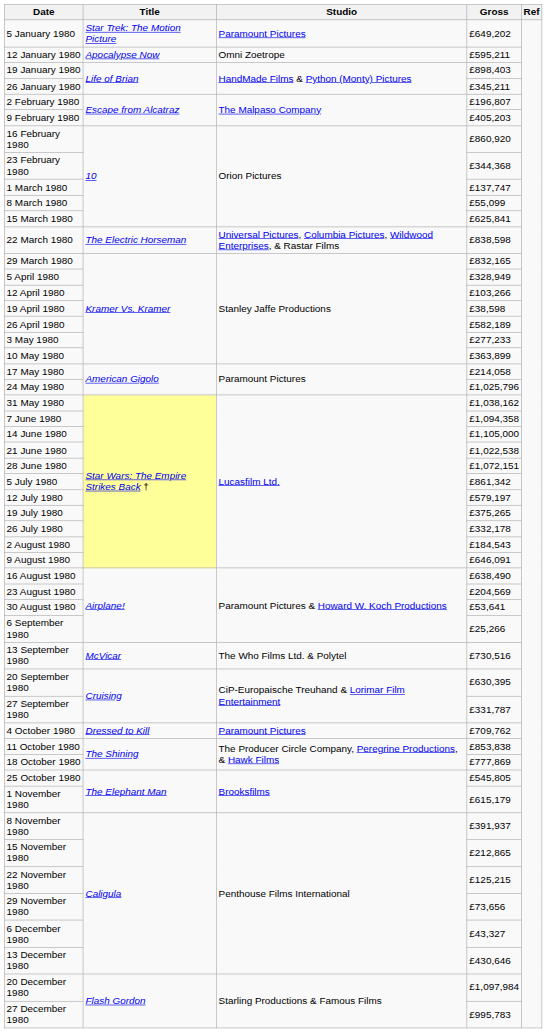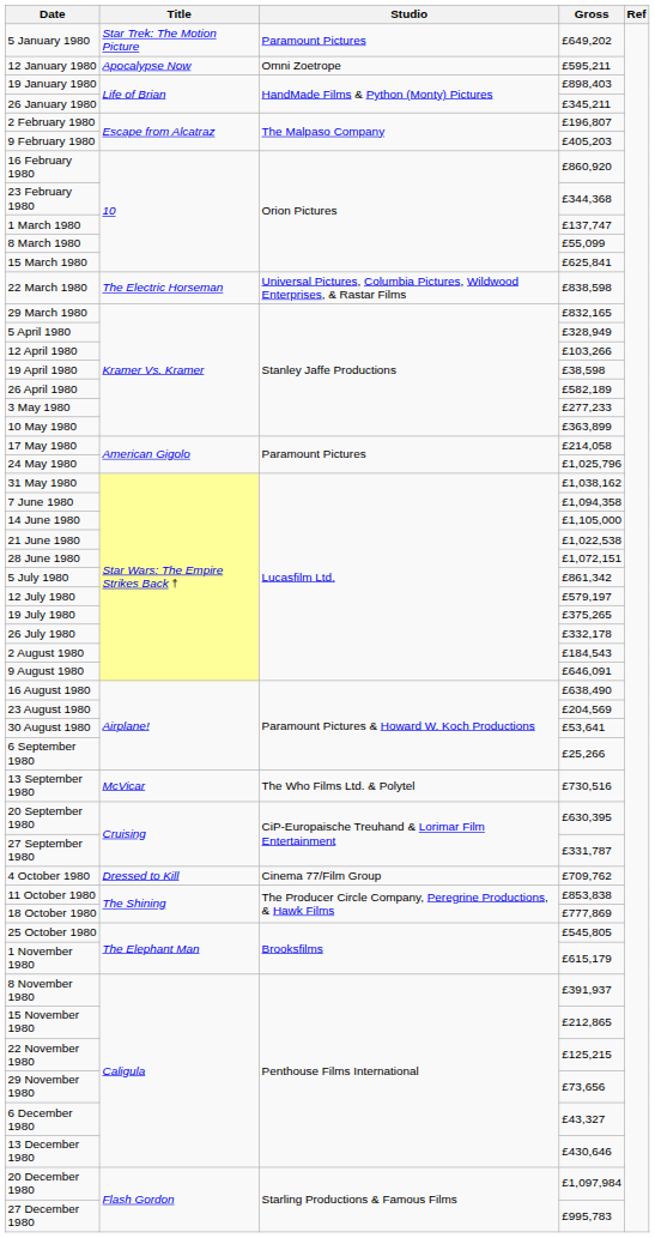4 October 1980 | Studio: Paramount Pictures -> Cinema 77/Film Group
